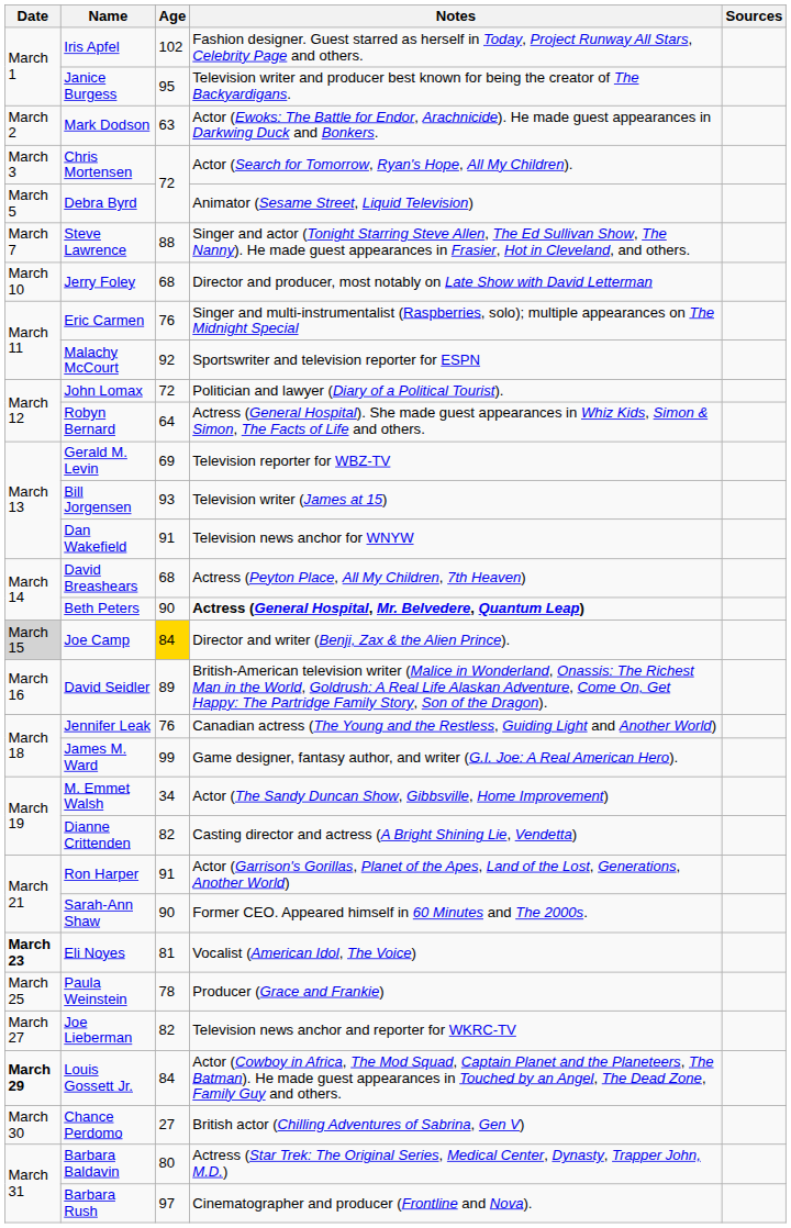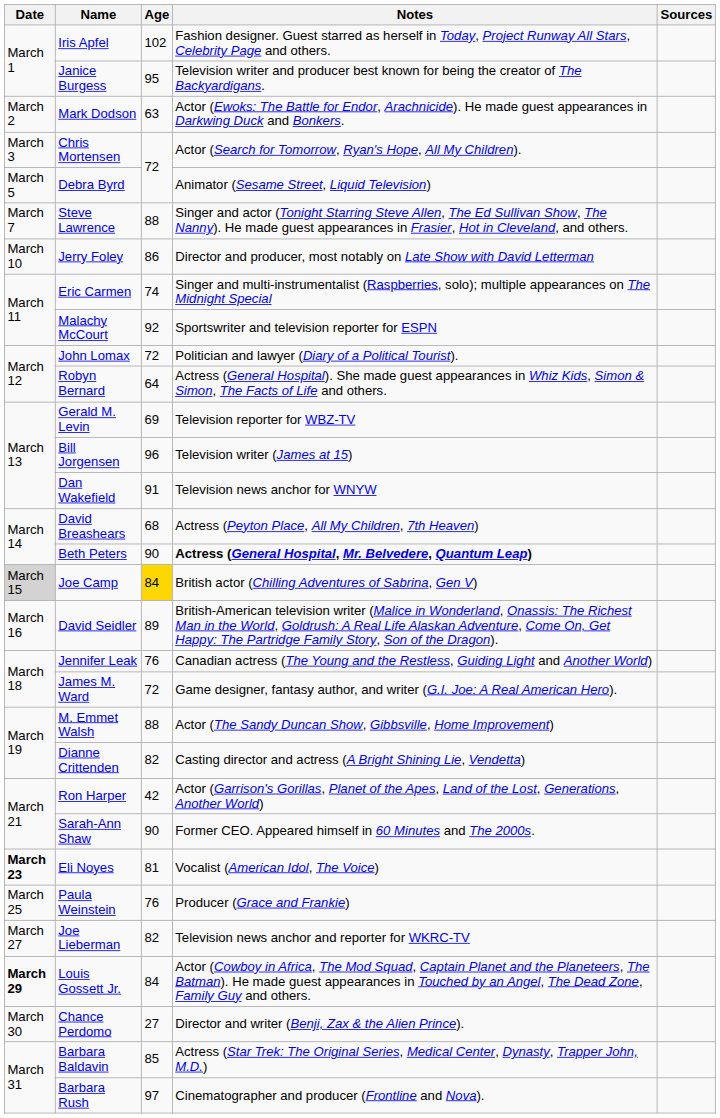Jerry Foley | Age: 68 -> 86
Eric Carmen | Age: 76 -> 74
Bill Jorgensen | Age: 93 -> 96
Joe Camp | Notes: Director and writer (Benji, Zax & the Alien Prince). -> British actor (Chilling Adventures of Sabrina, Gen V)
James M. Ward | Age: 99 -> 72
M. Emmet Walsh | Age: 34 -> 88
Ron Harper | Age: 91 -> 42
Paula Weinstein | Age: 78 -> 76
Chance Perdomo | Notes: British actor (Chilling Adventures of Sabrina, Gen V) -> Director and writer (Benji, Zax & the Alien Prince).
Barbara Baldavin | Age: 80 -> 85
